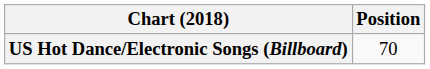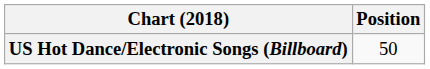US Hot Dance/Electronic Songs (Billboard) | Position: 70 -> 50
